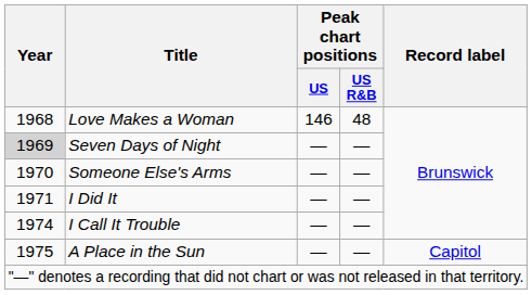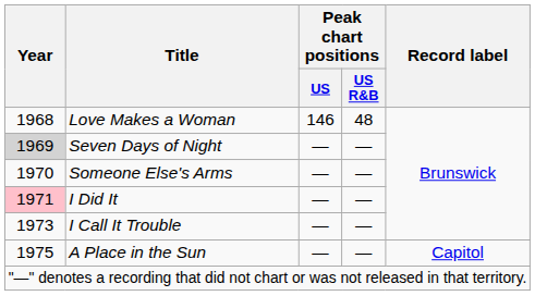I Did It | Year: no background -> pink background
I Call It Trouble | Year: 1974 -> 1973
